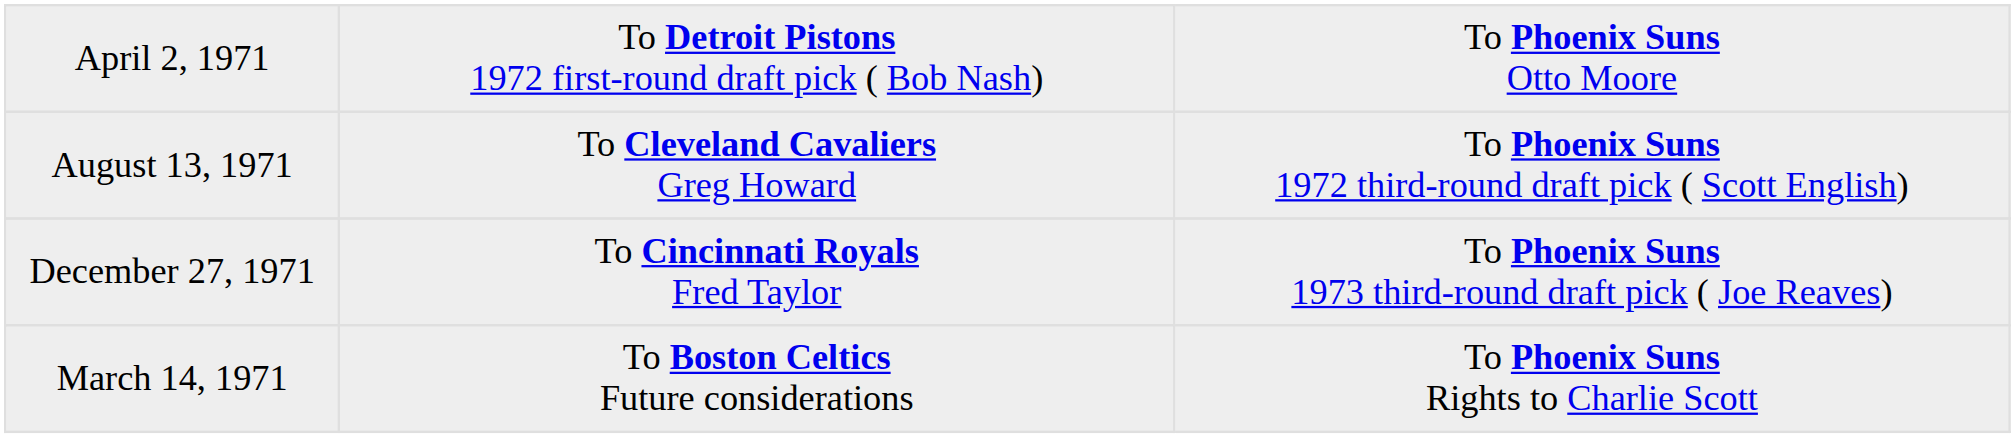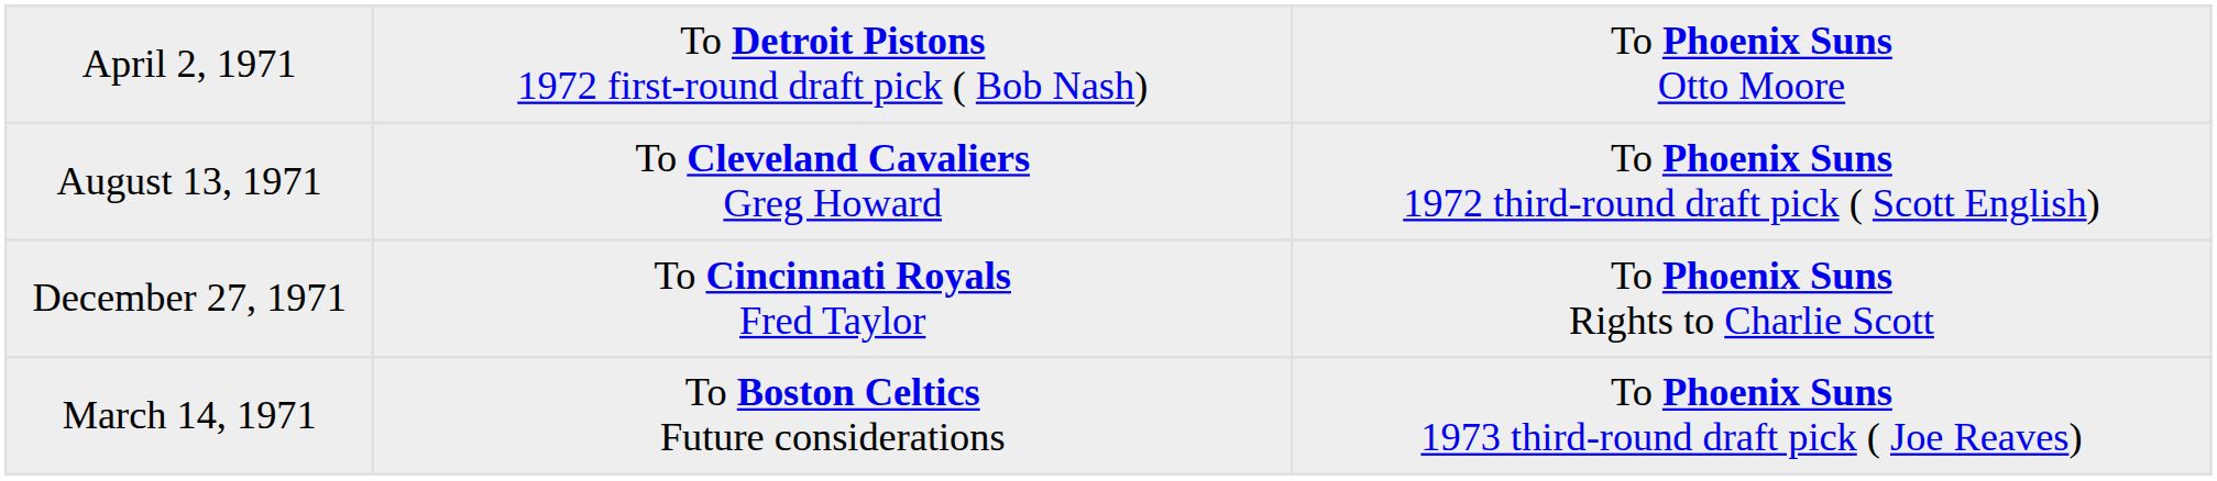December 27, 1971 | column 3: To Phoenix Suns 1973 third-round draft pick ( Joe Reaves) -> To Phoenix Suns Rights to Charlie Scott
March 14, 1971 | column 3: To Phoenix Suns Rights to Charlie Scott -> To Phoenix Suns 1973 third-round draft pick ( Joe Reaves)
